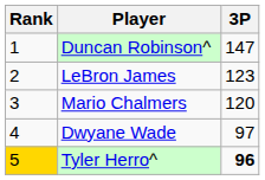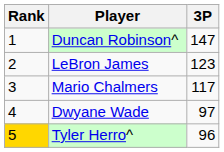Mario Chalmers | 3P: 120 -> 117
Tyler Herro^ | 3P: bold -> normal
